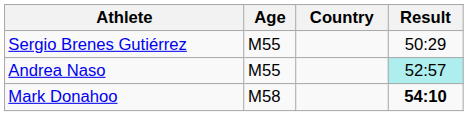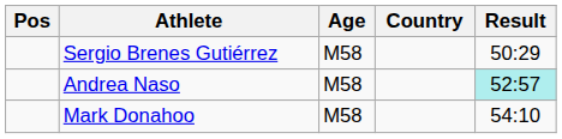+ column: Pos
Sergio Brenes Gutiérrez | Age: M55 -> M58
Andrea Naso | Age: M55 -> M58
Mark Donahoo | Result: bold -> normal
